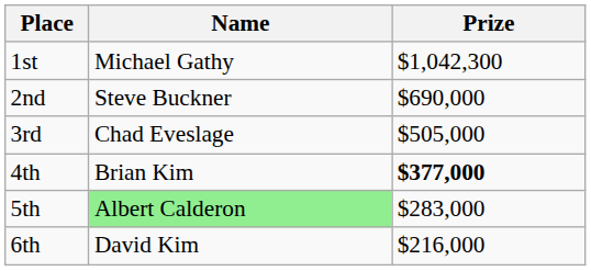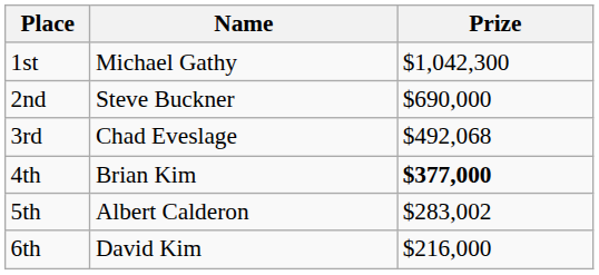3rd | Prize: $505,000 -> $492,068
5th | Name: lightgreen background -> no background
5th | Prize: $283,000 -> $283,002
